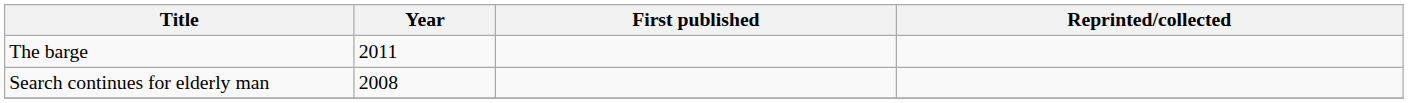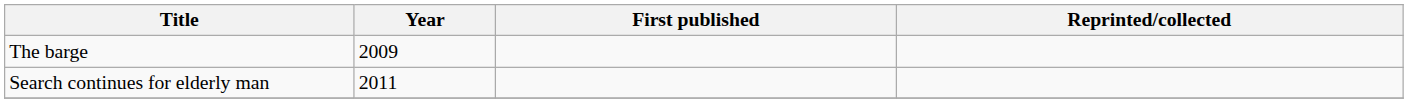The barge | Year: 2011 -> 2009
Search continues for elderly man | Year: 2008 -> 2011
